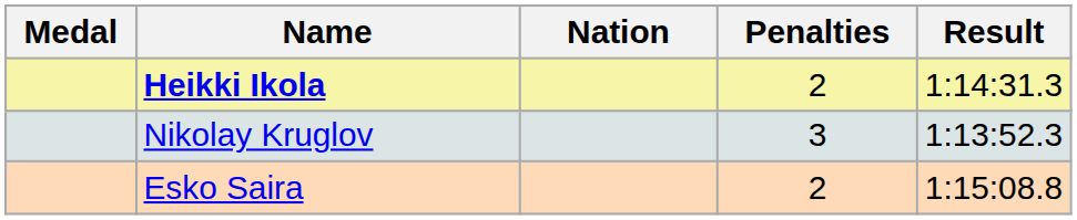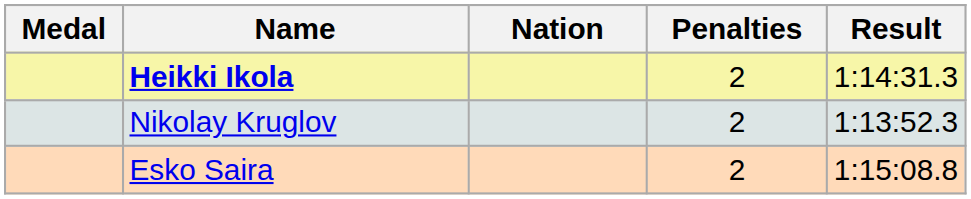Nikolay Kruglov | Penalties: 3 -> 2
